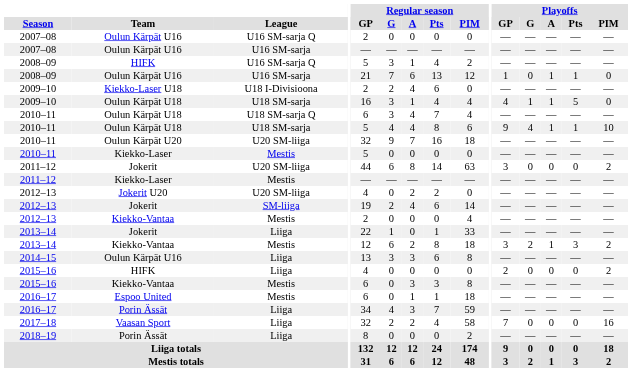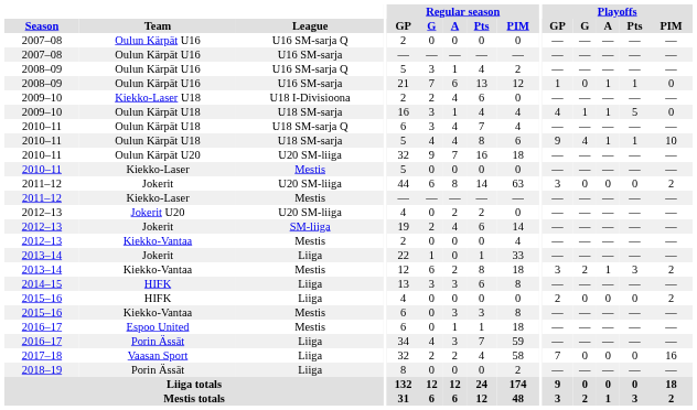2008–09 / U16 SM-sarja Q | Team: HIFK -> Oulun Kärpät U16
2014–15 | Team: Oulun Kärpät U16 -> HIFK
